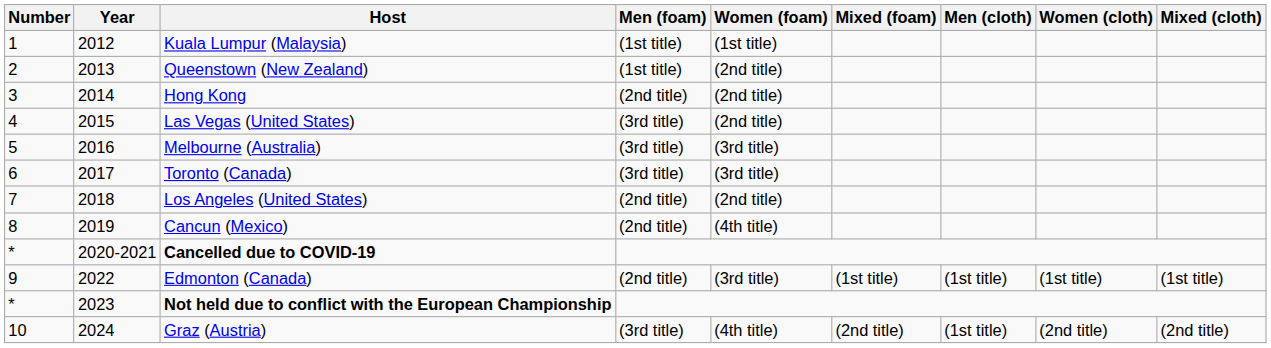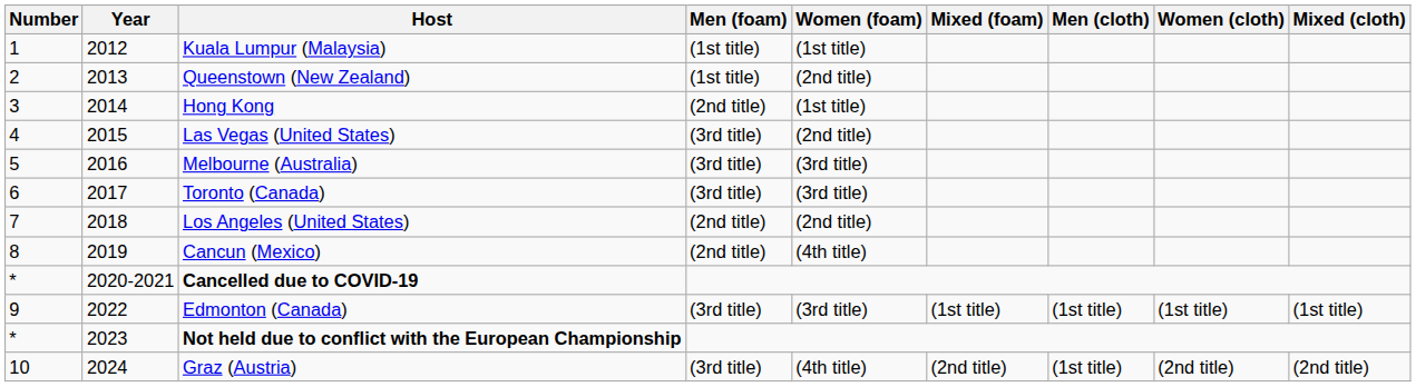Hong Kong | Women (foam): (2nd title) -> (1st title)
Edmonton (Canada) | Men (foam): (2nd title) -> (3rd title)
